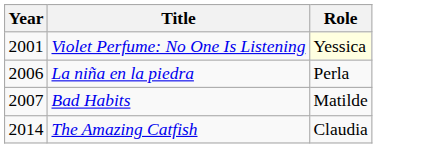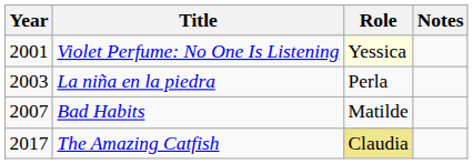+ column: Notes
La niña en la piedra | Year: 2006 -> 2003
The Amazing Catfish | Year: 2014 -> 2017
The Amazing Catfish | Role: no background -> khaki background
